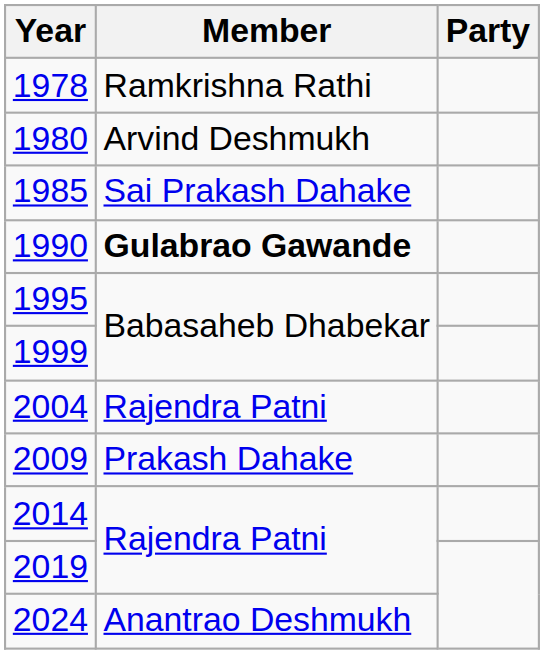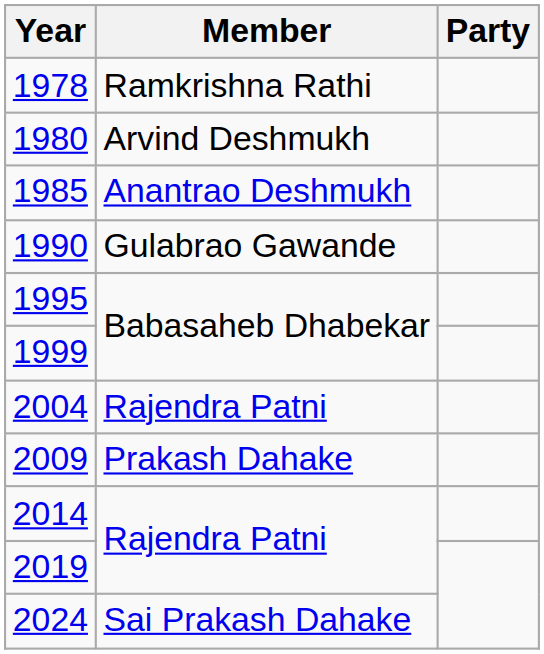1985 | Member: Sai Prakash Dahake -> Anantrao Deshmukh
1990 | Member: bold -> normal
2024 | Member: Anantrao Deshmukh -> Sai Prakash Dahake
